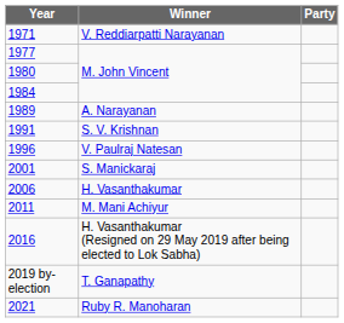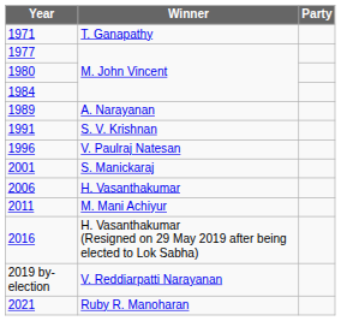1971 | Winner: V. Reddiarpatti Narayanan -> T. Ganapathy
2019 by-election | Winner: T. Ganapathy -> V. Reddiarpatti Narayanan
